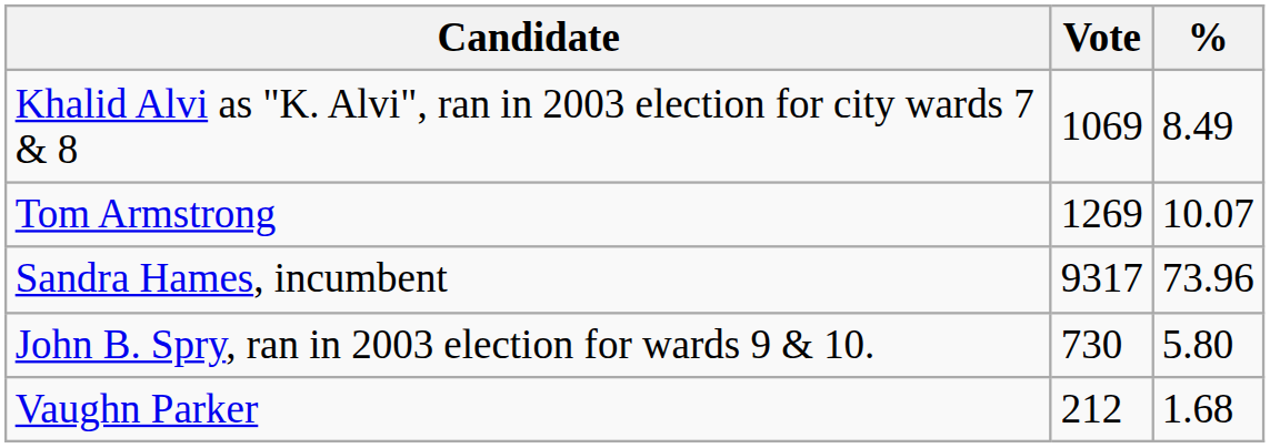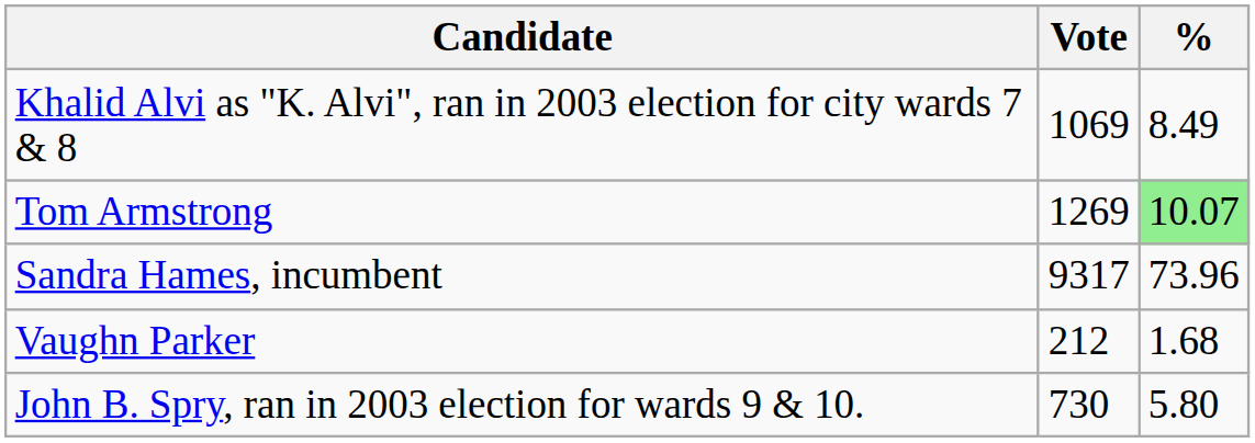Tom Armstrong | %: no background -> lightgreen background
rows swapped: Vaughn Parker <-> John B. Spry, ran in 2003 election for wards 9 & 10.
